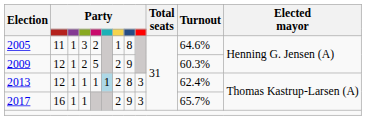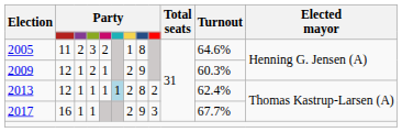2005 | column 3: 1 -> 2
2009 | column 5: 5 -> 1
2013 | column 9: 3 -> 2
2017 | Turnout: 65.7% -> 67.7%
